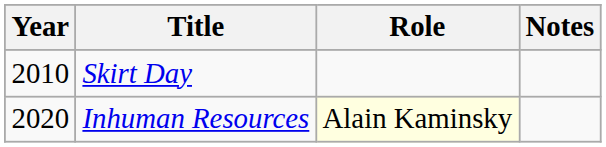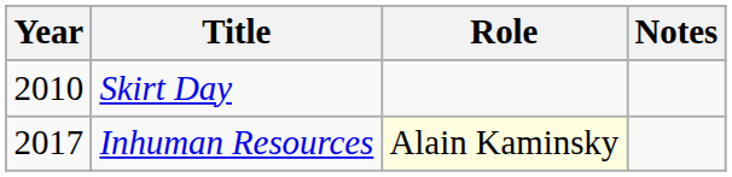Inhuman Resources | Year: 2020 -> 2017
